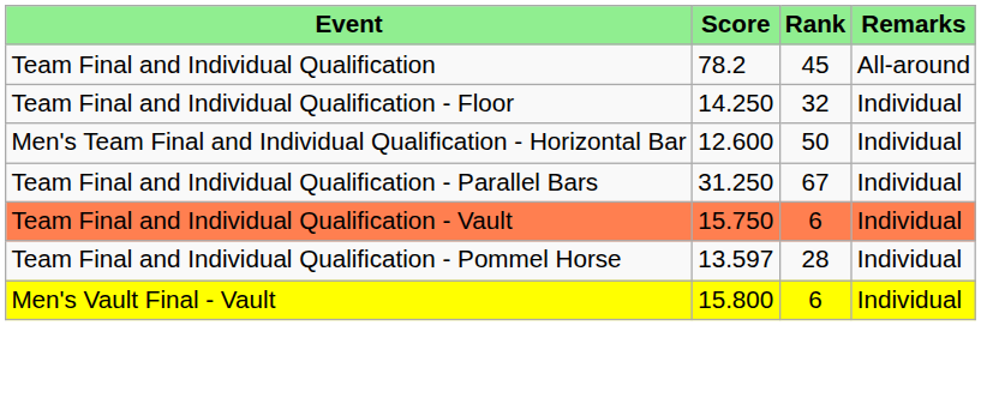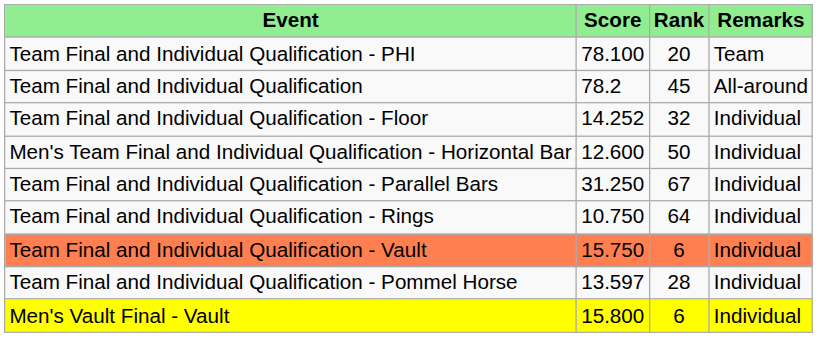+ row: Team Final and Individual Qualification - PHI | 78.100 | 20 | Team
Team Final and Individual Qualification - Floor | Score: 14.250 -> 14.252
+ row: Team Final and Individual Qualification - Rings | 10.750 | 64 | Individual
